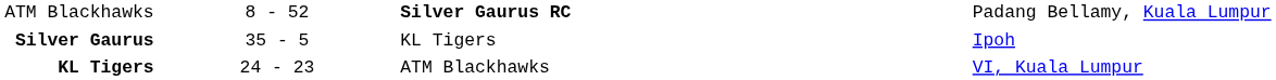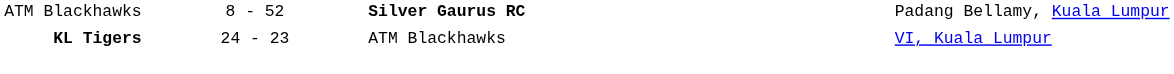- row: Silver Gaurus | 35 - 5 | KL Tigers | Ipoh
